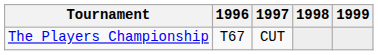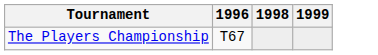- column: 1997 | CUT
